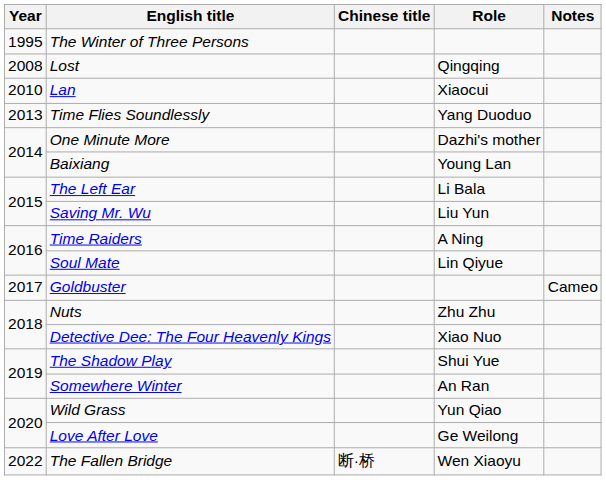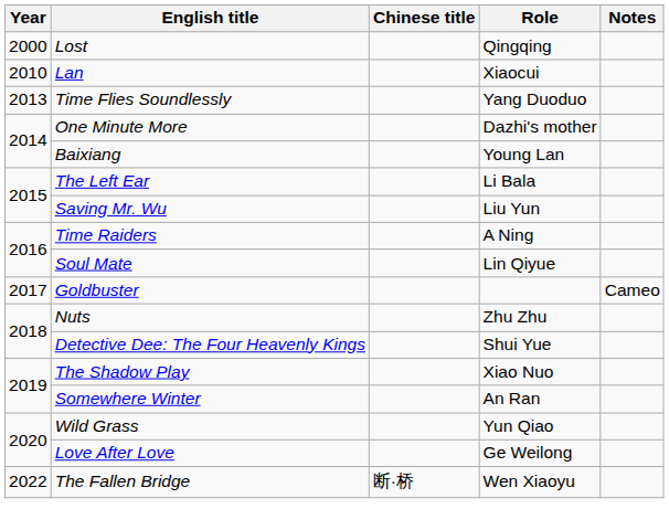- row: 1995 | The Winter of Three Persons
Lost | Year: 2008 -> 2000
Detective Dee: The Four Heavenly Kings | Role: Xiao Nuo -> Shui Yue
The Shadow Play | Role: Shui Yue -> Xiao Nuo
